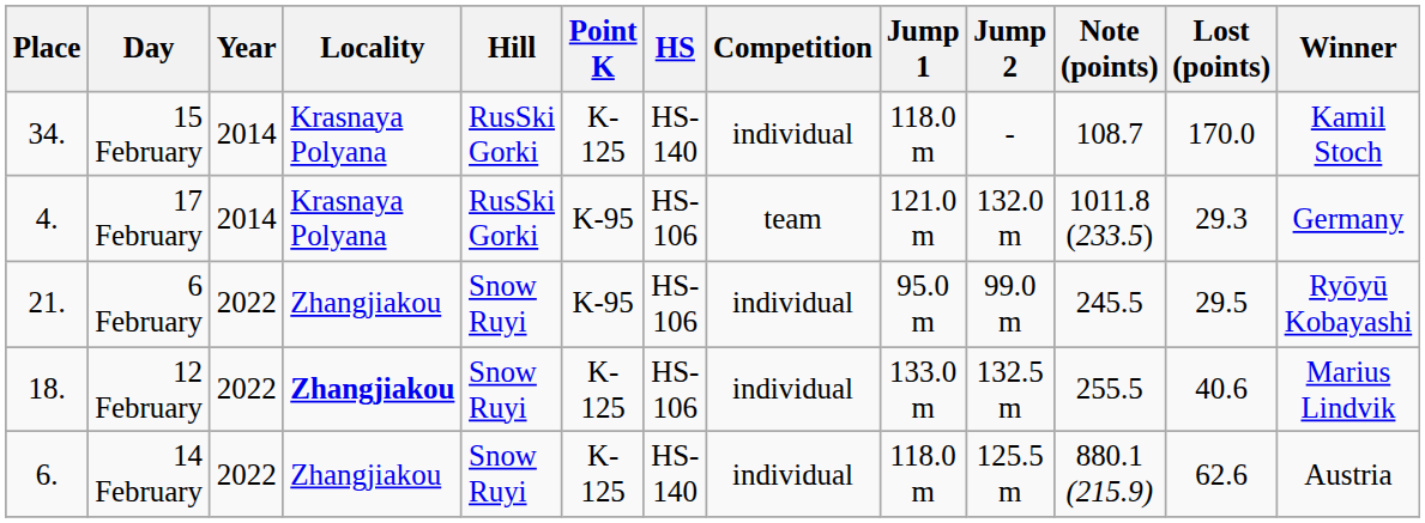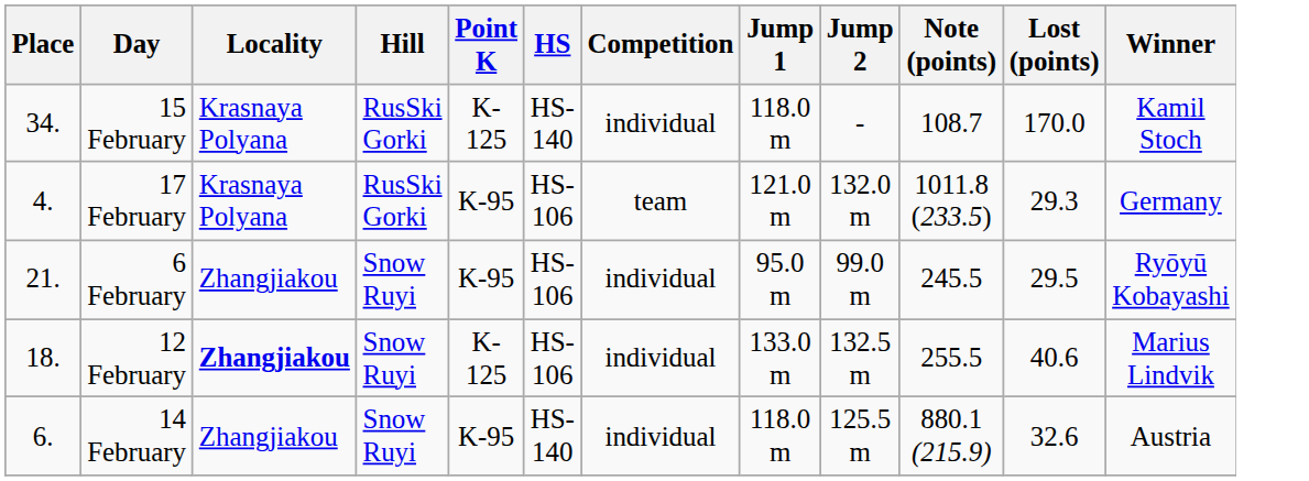- column: Year | 2014 | 2014 | 2022 | 2022 | 2022
14 February | Point K: K-125 -> K-95
14 February | Lost (points): 62.6 -> 32.6
